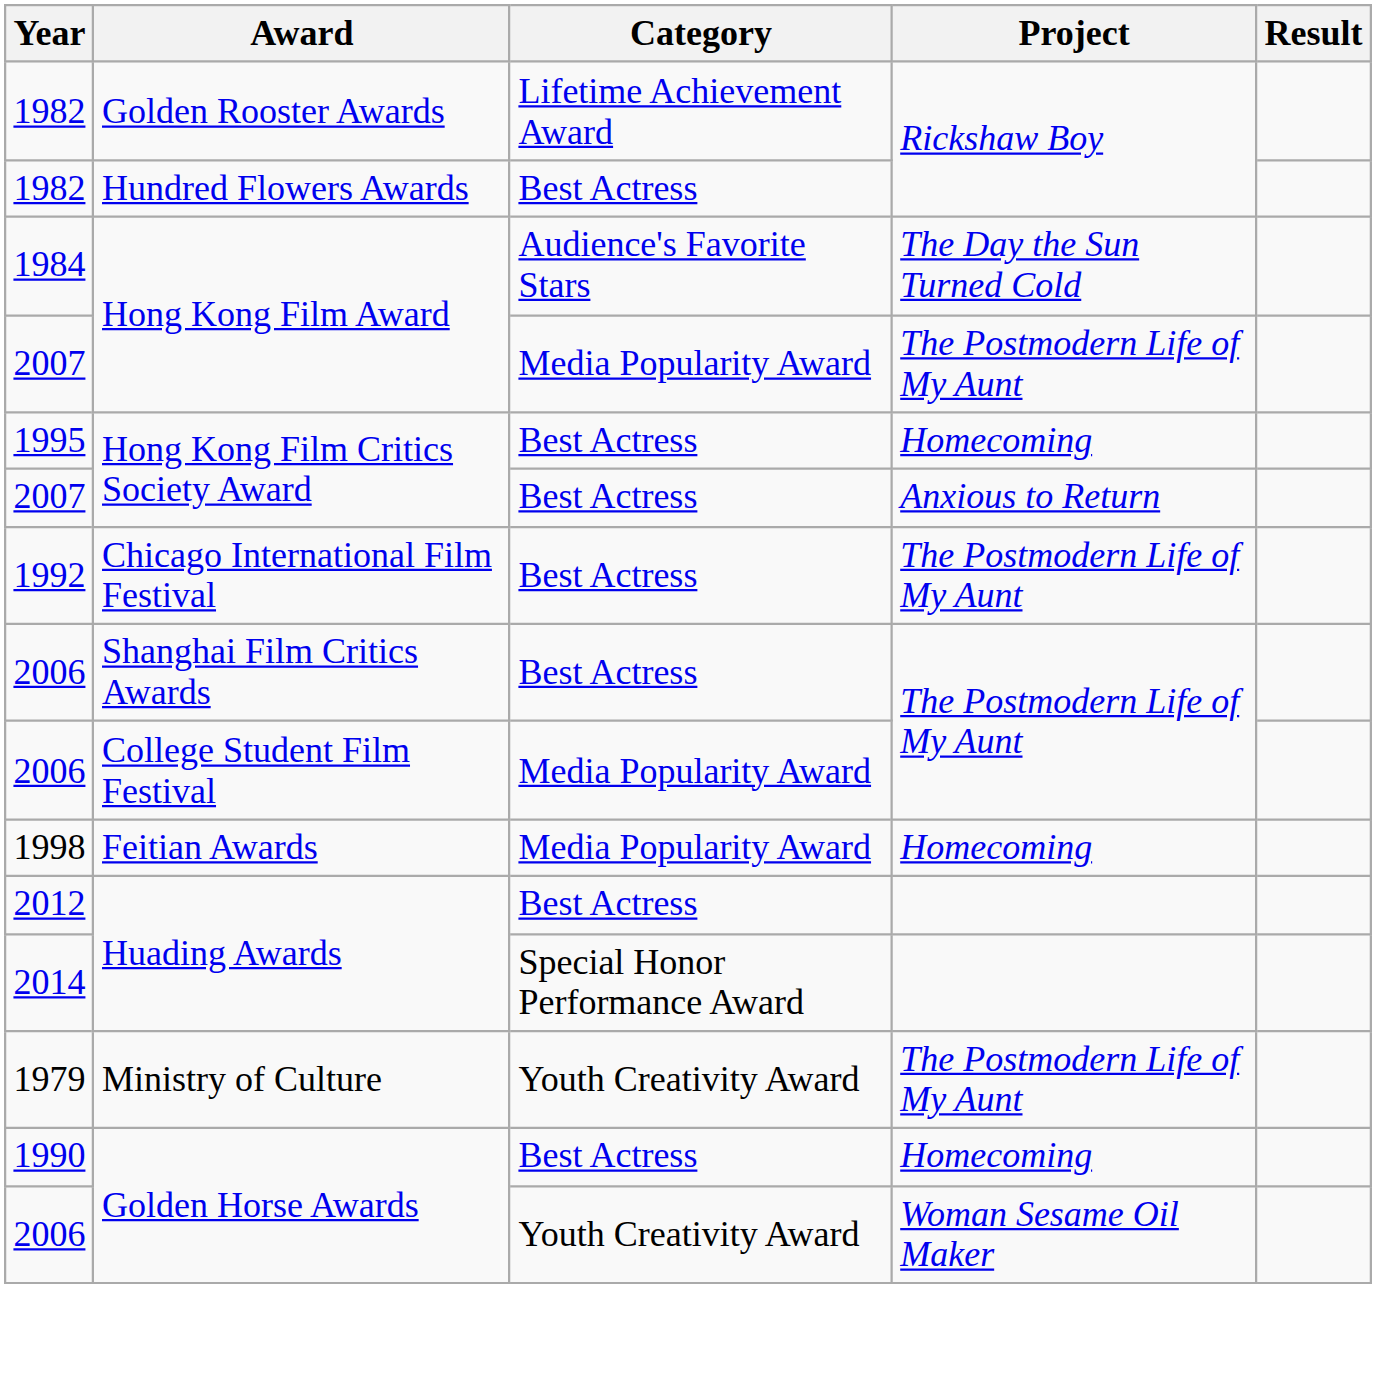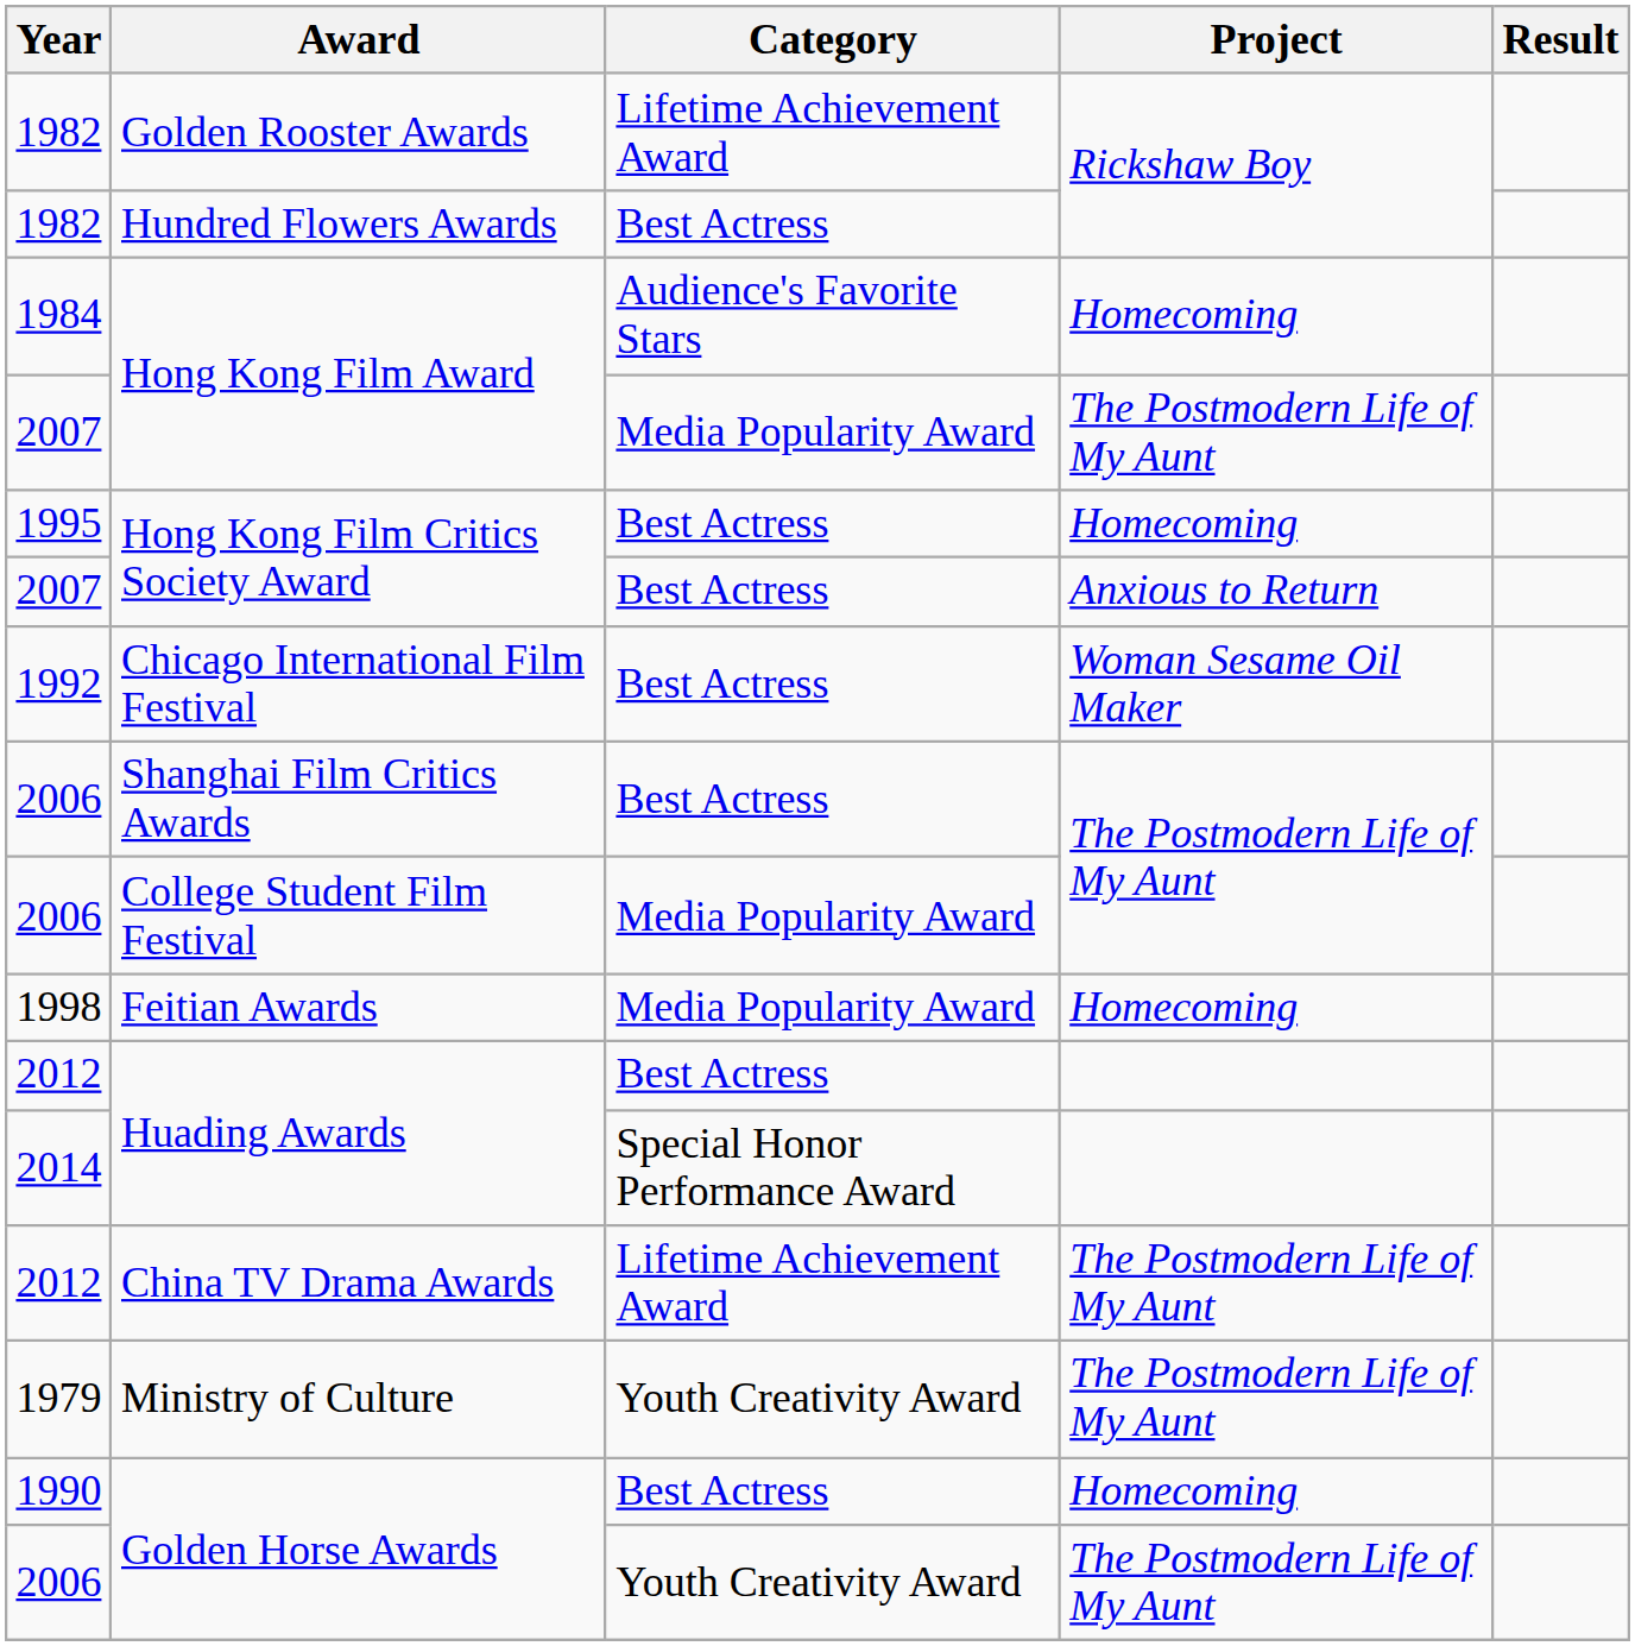1984 / Hong Kong Film Award | Project: The Day the Sun Turned Cold -> Homecoming
Chicago International Film Festival | Project: The Postmodern Life of My Aunt -> Woman Sesame Oil Maker
+ row: 2012 | China TV Drama Awards | Lifetime Achievement Award | The Postmodern Life of My Aunt
2006 / Golden Horse Awards | Project: Woman Sesame Oil Maker -> The Postmodern Life of My Aunt
